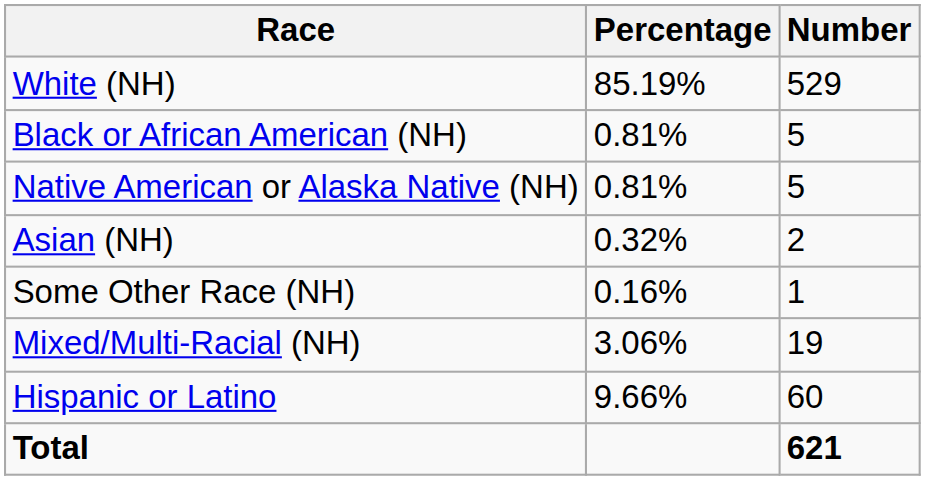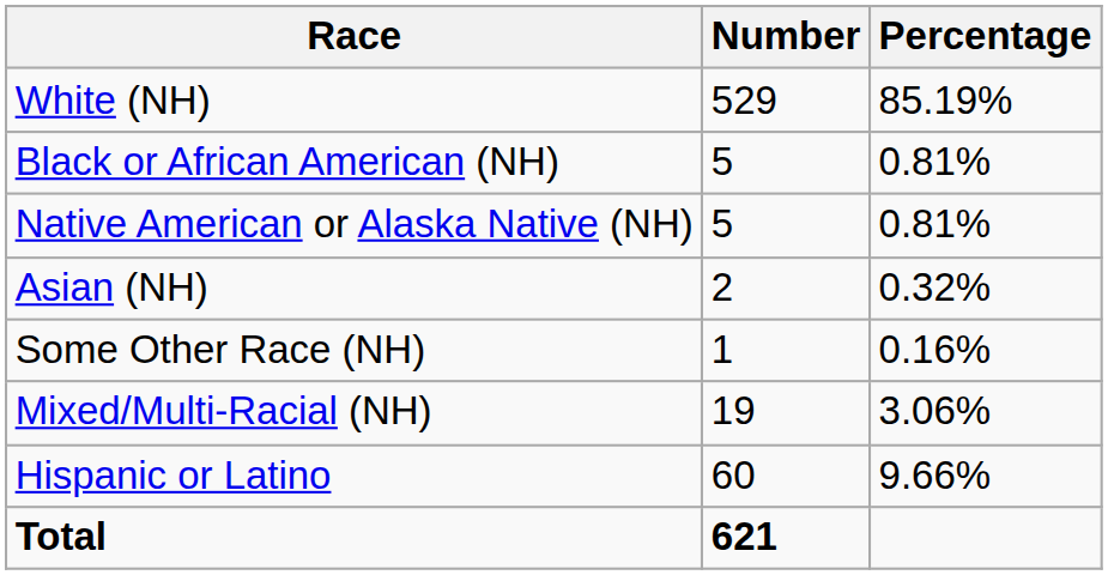columns swapped: Number <-> Percentage
